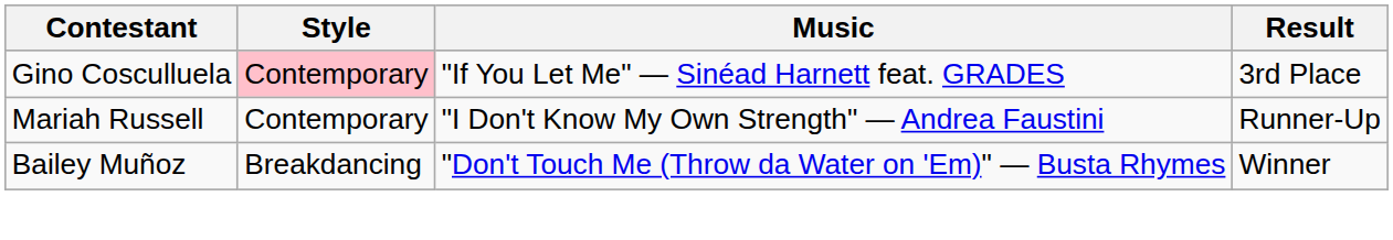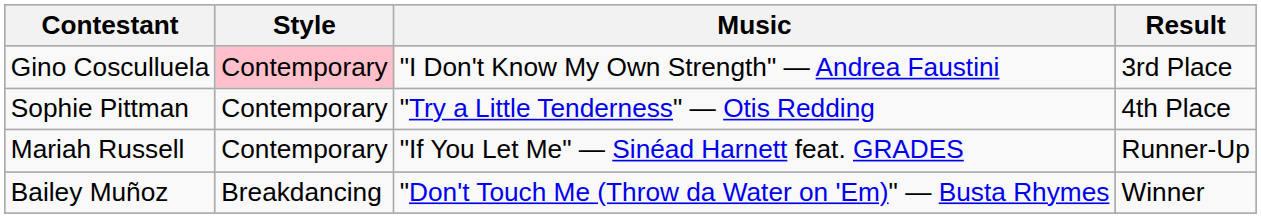Gino Cosculluela | Music: "If You Let Me" — Sinéad Harnett feat. GRADES -> "I Don't Know My Own Strength" — Andrea Faustini
+ row: Sophie Pittman | Contemporary | "Try a Little Tenderness" — Otis Redding | 4th Place
Mariah Russell | Music: "I Don't Know My Own Strength" — Andrea Faustini -> "If You Let Me" — Sinéad Harnett feat. GRADES
